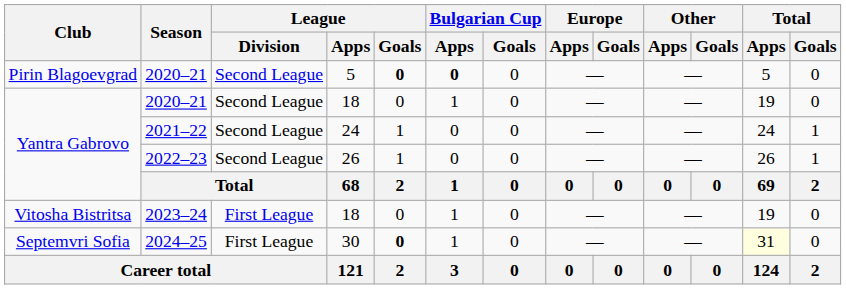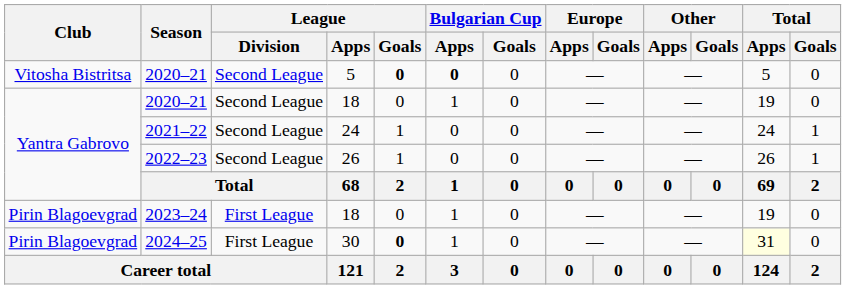2020–21 / 5 | Club: Pirin Blagoevgrad -> Vitosha Bistritsa
2023–24 | Club: Vitosha Bistritsa -> Pirin Blagoevgrad
2024–25 | Club: Septemvri Sofia -> Pirin Blagoevgrad
